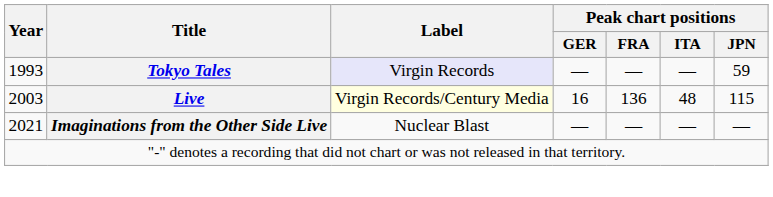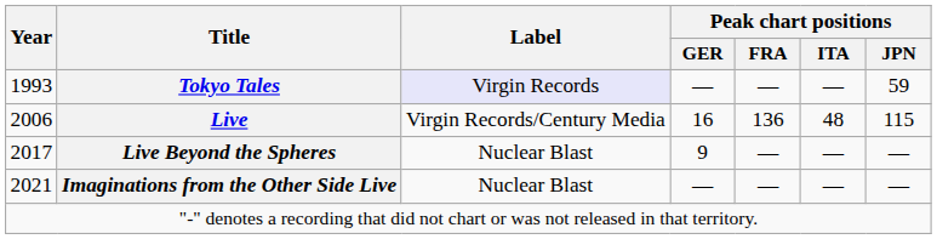Live | Year: 2003 -> 2006
Live | Label: lightyellow background -> no background
+ row: 2017 | Live Beyond the Spheres | Nuclear Blast | 9 | — | — | —
